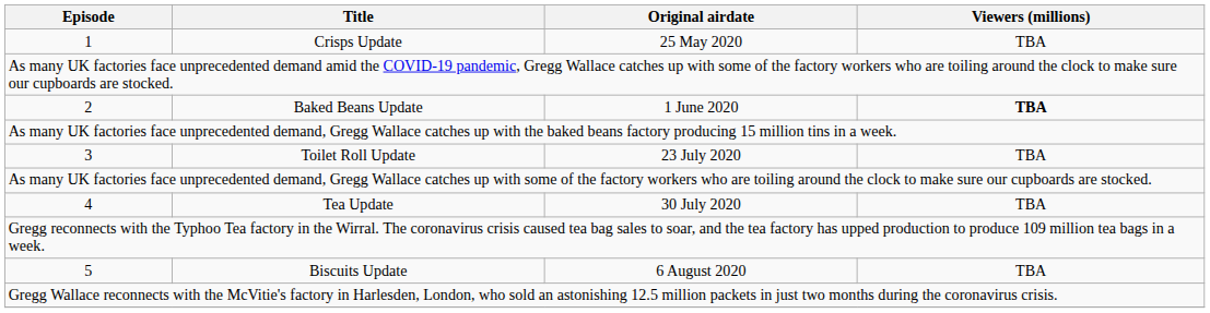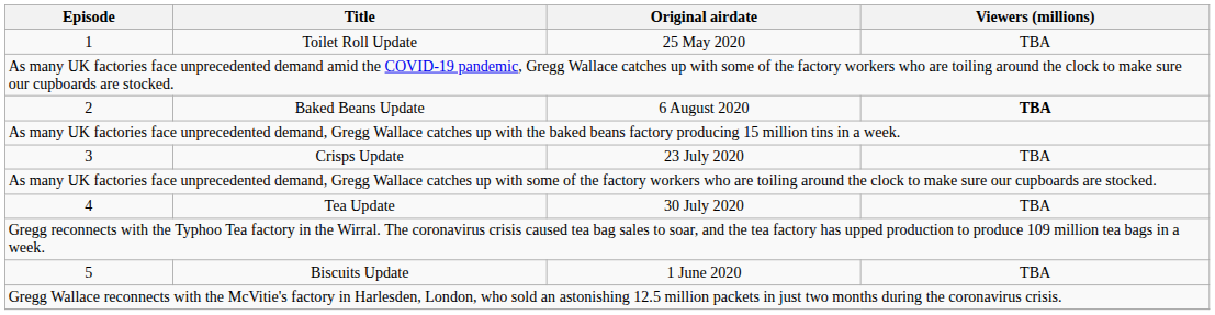1 | Title: Crisps Update -> Toilet Roll Update
2 | Original airdate: 1 June 2020 -> 6 August 2020
3 | Title: Toilet Roll Update -> Crisps Update
5 | Original airdate: 6 August 2020 -> 1 June 2020
